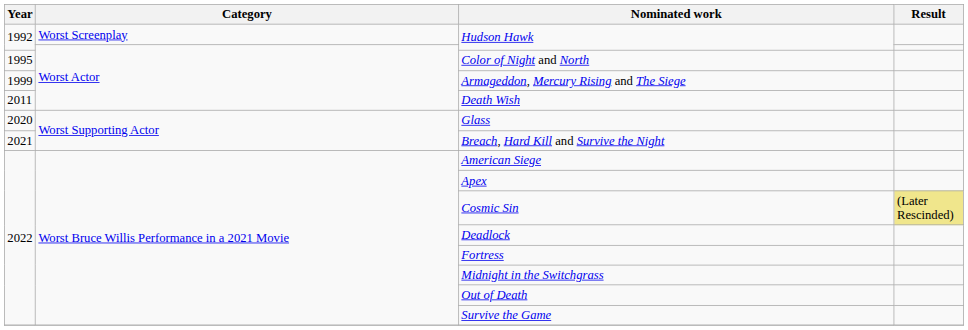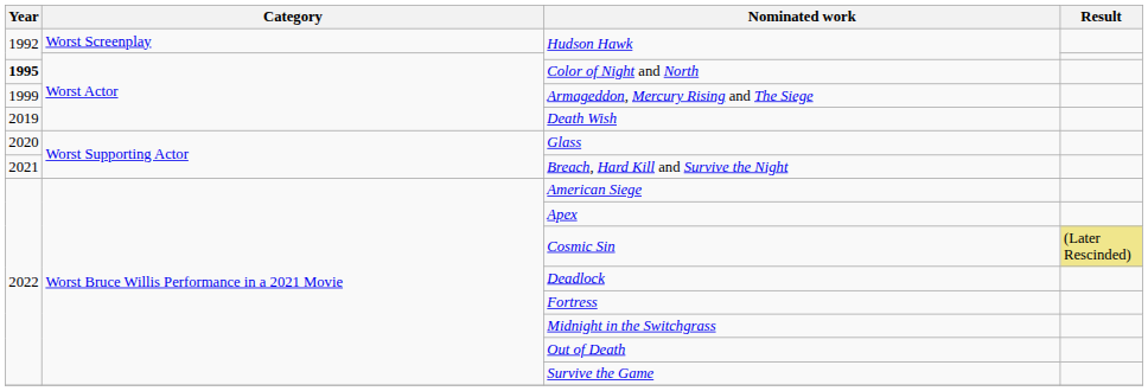Color of Night and North | Year: normal -> bold
Death Wish | Year: 2011 -> 2019
